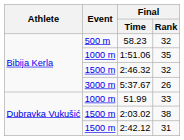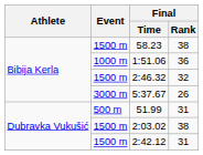58.23 | Event: 500 m -> 1500 m
58.23 | Final / Rank: 32 -> 38
1:51.06 | Final / Rank: 35 -> 36
51.99 | Event: 1000 m -> 500 m
51.99 | Final / Rank: 33 -> 31
